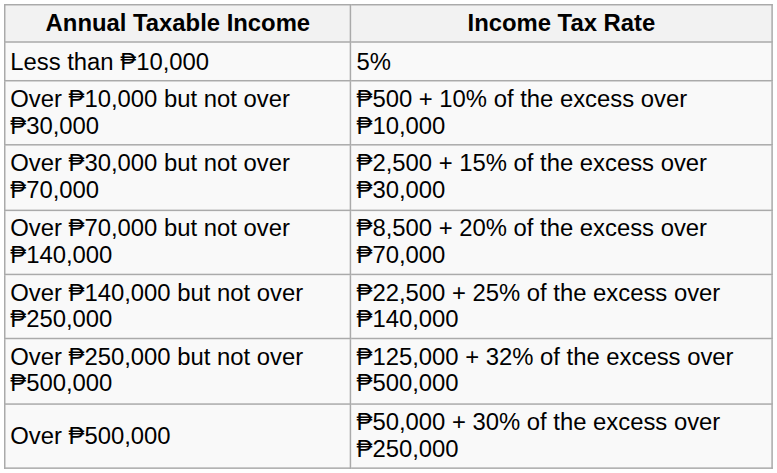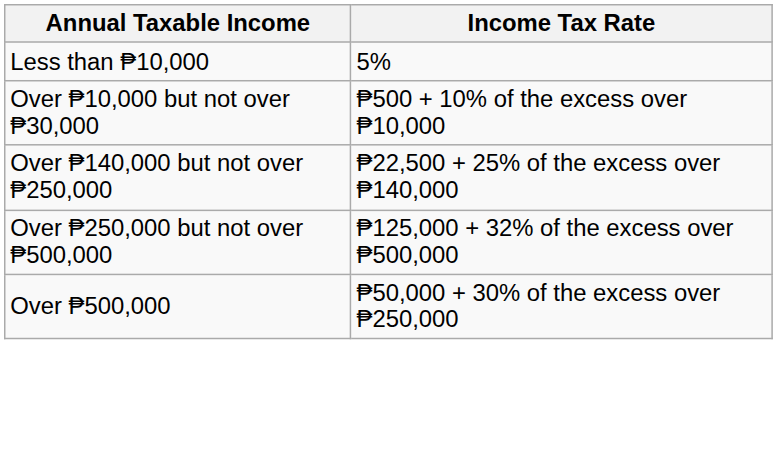- row: Over ₱30,000 but not over ₱70,000 | ₱2,500 + 15% of the excess over ₱30,000
- row: Over ₱70,000 but not over ₱140,000 | ₱8,500 + 20% of the excess over ₱70,000
